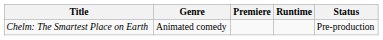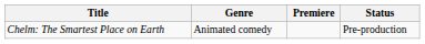- column: Runtime
